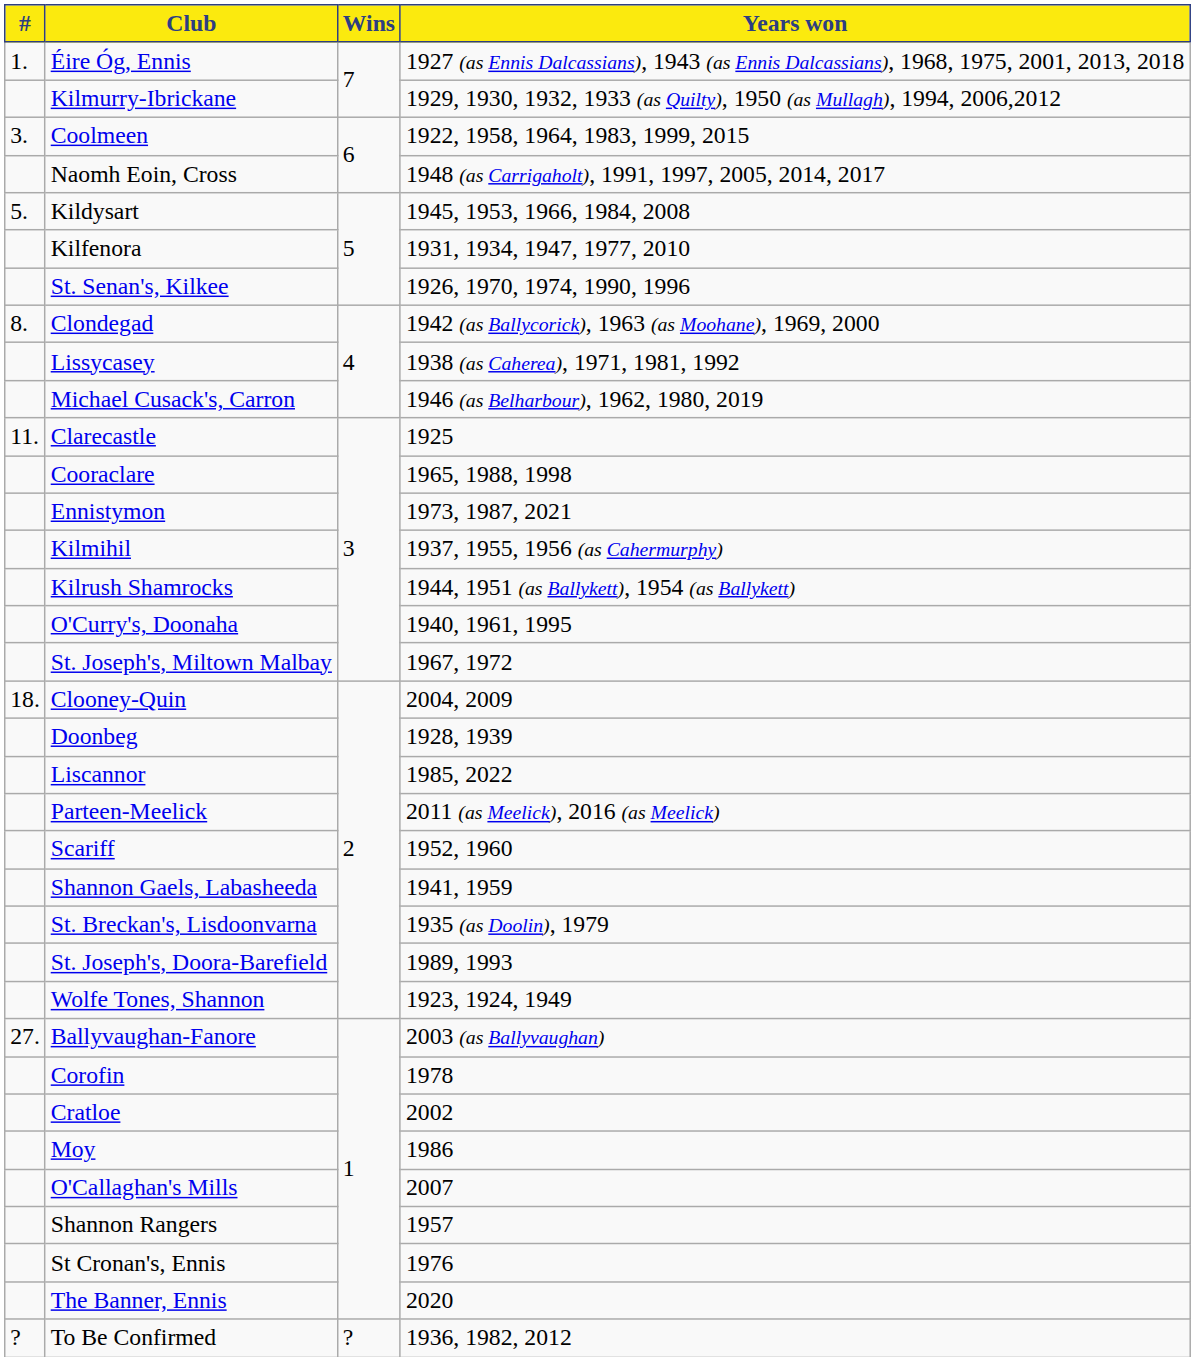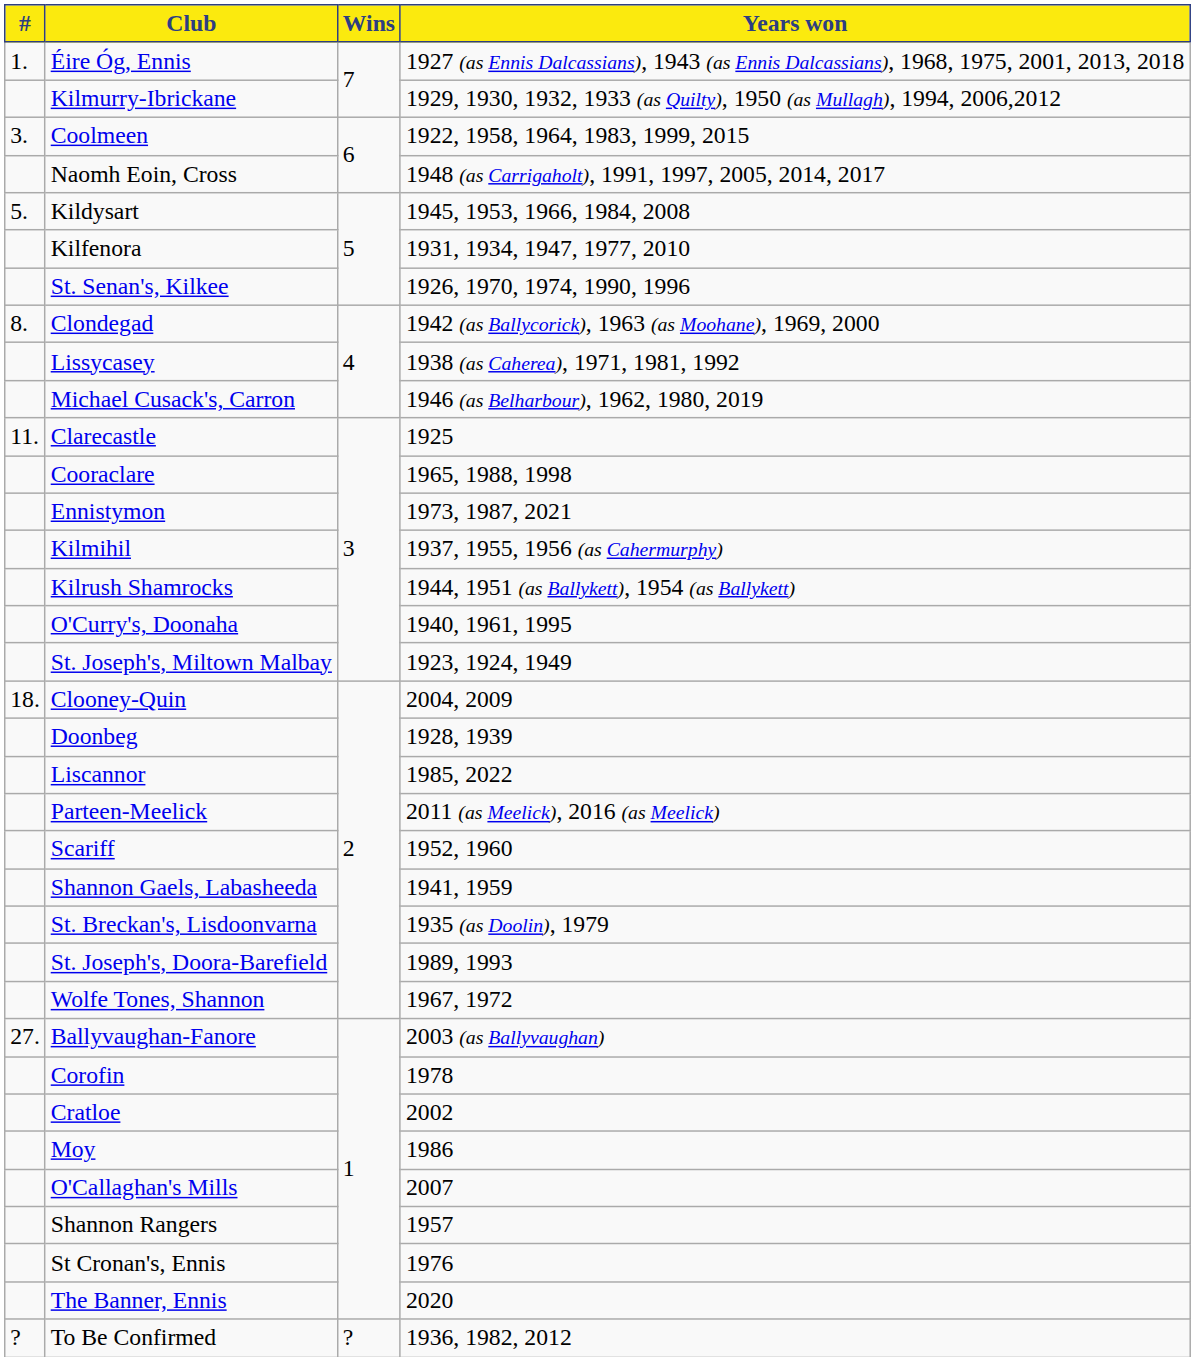St. Joseph's, Miltown Malbay | Years won: 1967, 1972 -> 1923, 1924, 1949
Wolfe Tones, Shannon | Years won: 1923, 1924, 1949 -> 1967, 1972
